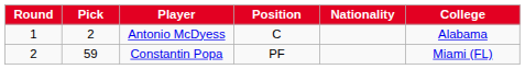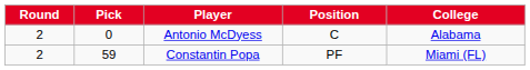- column: Nationality
Antonio McDyess | Round: 1 -> 2
Antonio McDyess | Pick: 2 -> 0
